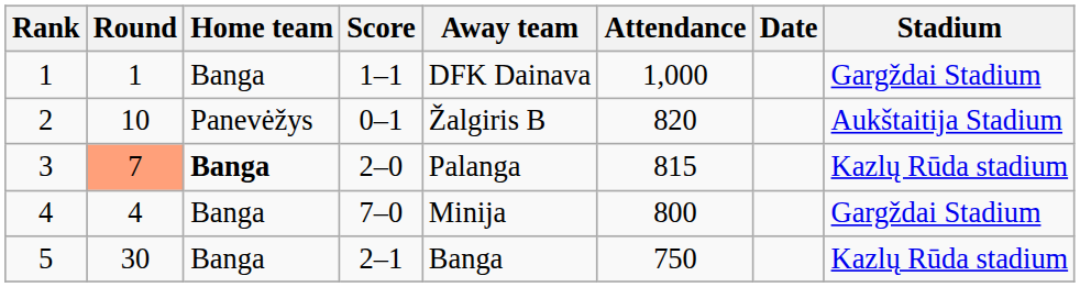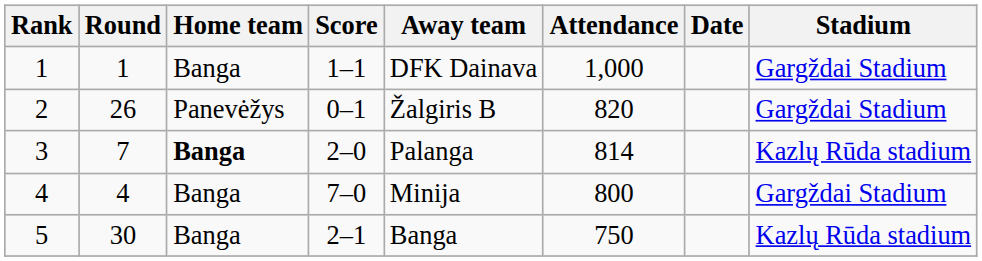2 | Round: 10 -> 26
2 | Stadium: Aukštaitija Stadium -> Gargždai Stadium
3 | Round: lightsalmon background -> no background
3 | Attendance: 815 -> 814
